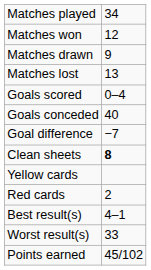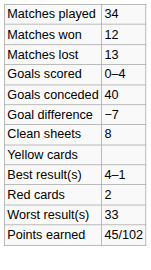- row: Matches drawn | 9
Clean sheets | column 2: bold -> normal
rows swapped: Red cards <-> Best result(s)
